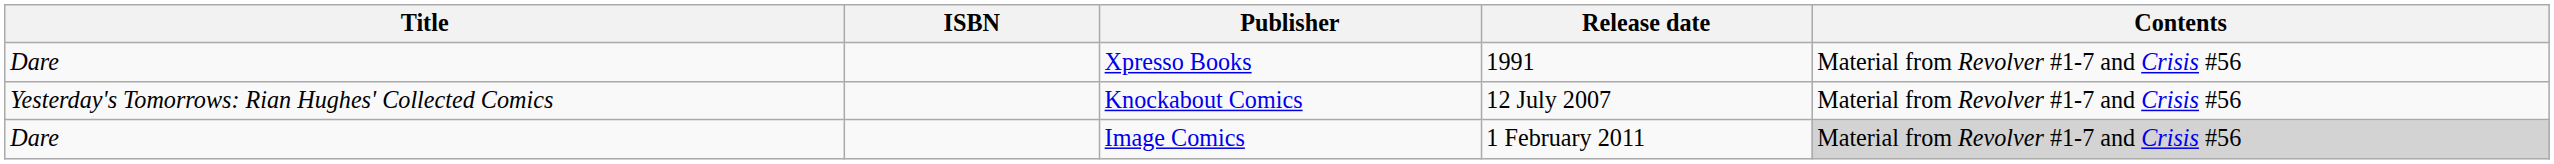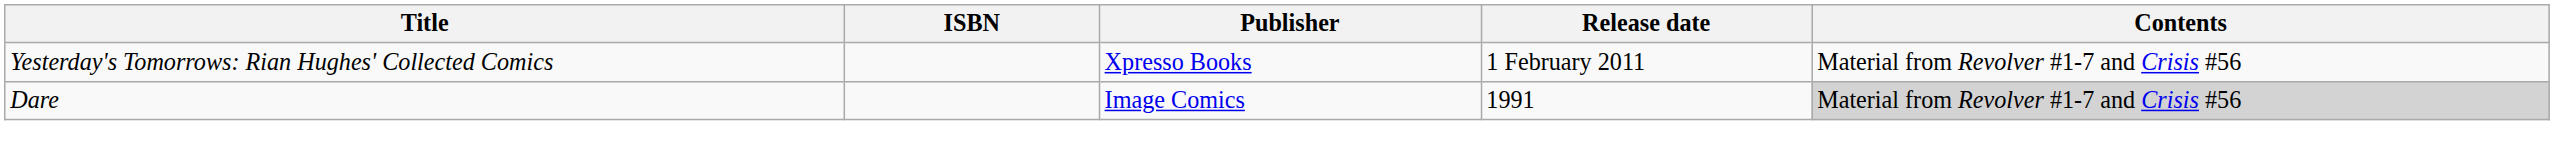Xpresso Books | Title: Dare -> Yesterday's Tomorrows: Rian Hughes' Collected Comics
Xpresso Books | Release date: 1991 -> 1 February 2011
- row: Yesterday's Tomorrows: Rian Hughes' Collected Comics | Knockabout Comics | 12 July 2007 | Material from Revolver #1-7 and Crisis #56
Image Comics | Release date: 1 February 2011 -> 1991
